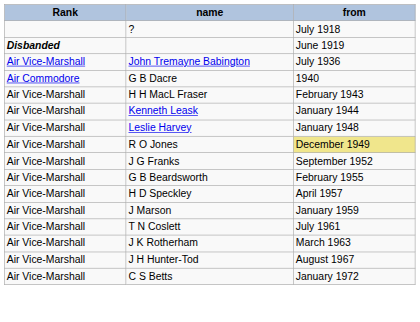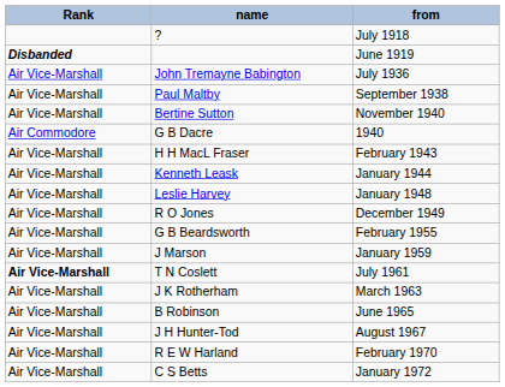+ row: Air Vice-Marshall | Paul Maltby | September 1938
+ row: Air Vice-Marshall | Bertine Sutton | November 1940
R O Jones | from: khaki background -> no background
- row: Air Vice-Marshall | J G Franks | September 1952
- row: Air Vice-Marshall | H D Speckley | April 1957
T N Coslett | Rank: normal -> bold
+ row: Air Vice-Marshall | B Robinson | June 1965
+ row: Air Vice-Marshall | R E W Harland | February 1970
